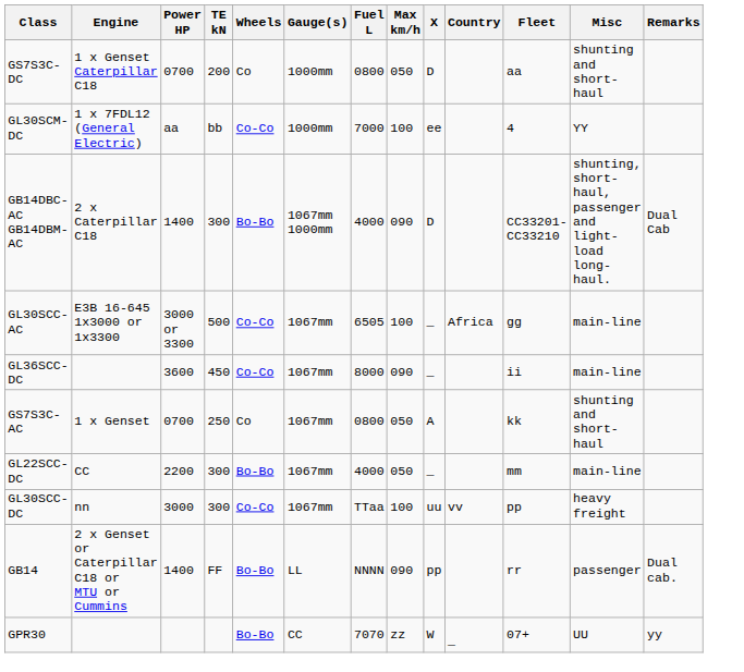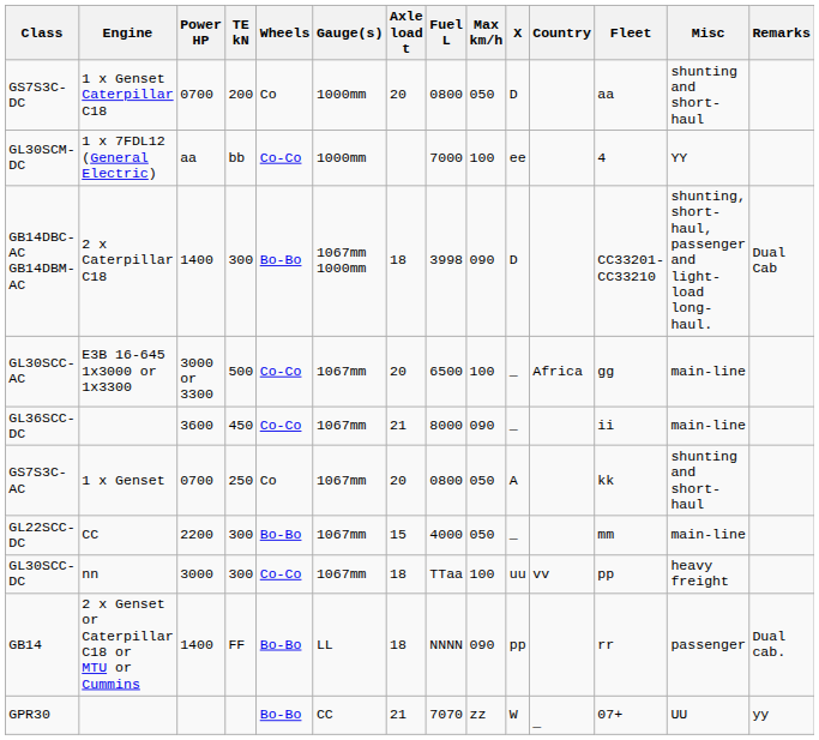+ column: Axle load t | 20 | 18 | 20 | 21 | 20 | 15 | 18 | 18 | 21
GB14DBC-AC GB14DBM-AC | Fuel L: 4000 -> 3998
GL30SCC-AC | Fuel L: 6505 -> 6500
